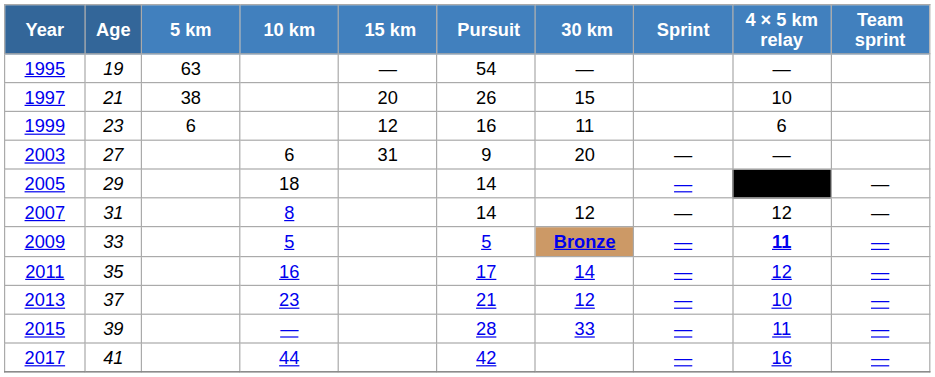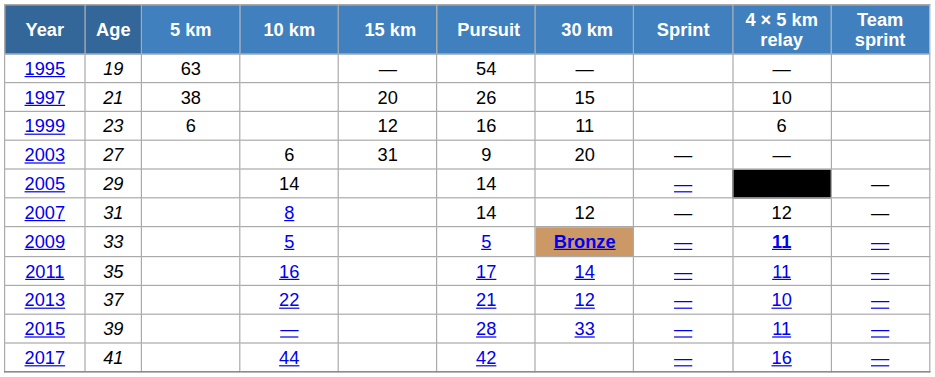2005 | 10 km: 18 -> 14
2011 | 4 × 5 km relay: 12 -> 11
2013 | 10 km: 23 -> 22
